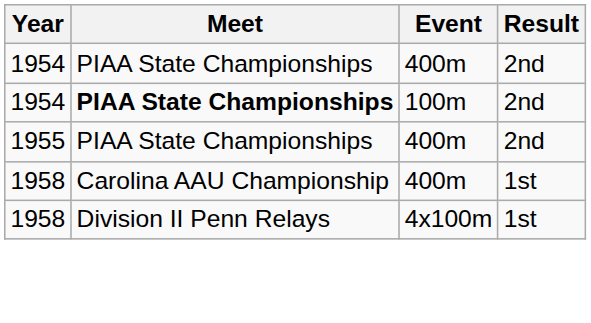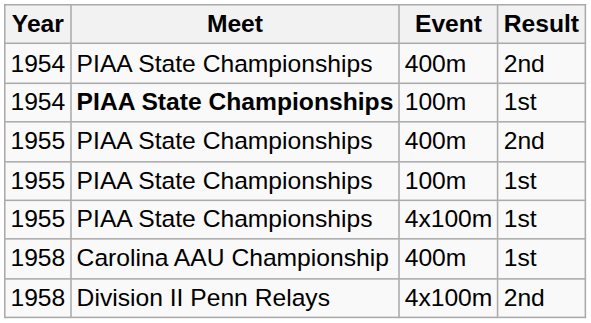1954 / 100m | Result: 2nd -> 1st
+ row: 1955 | PIAA State Championships | 100m | 1st
+ row: 1955 | PIAA State Championships | 4x100m | 1st
1958 / 4x100m | Result: 1st -> 2nd
